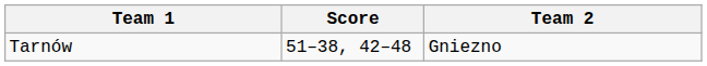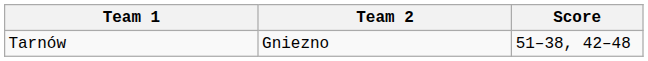columns swapped: Team 2 <-> Score
